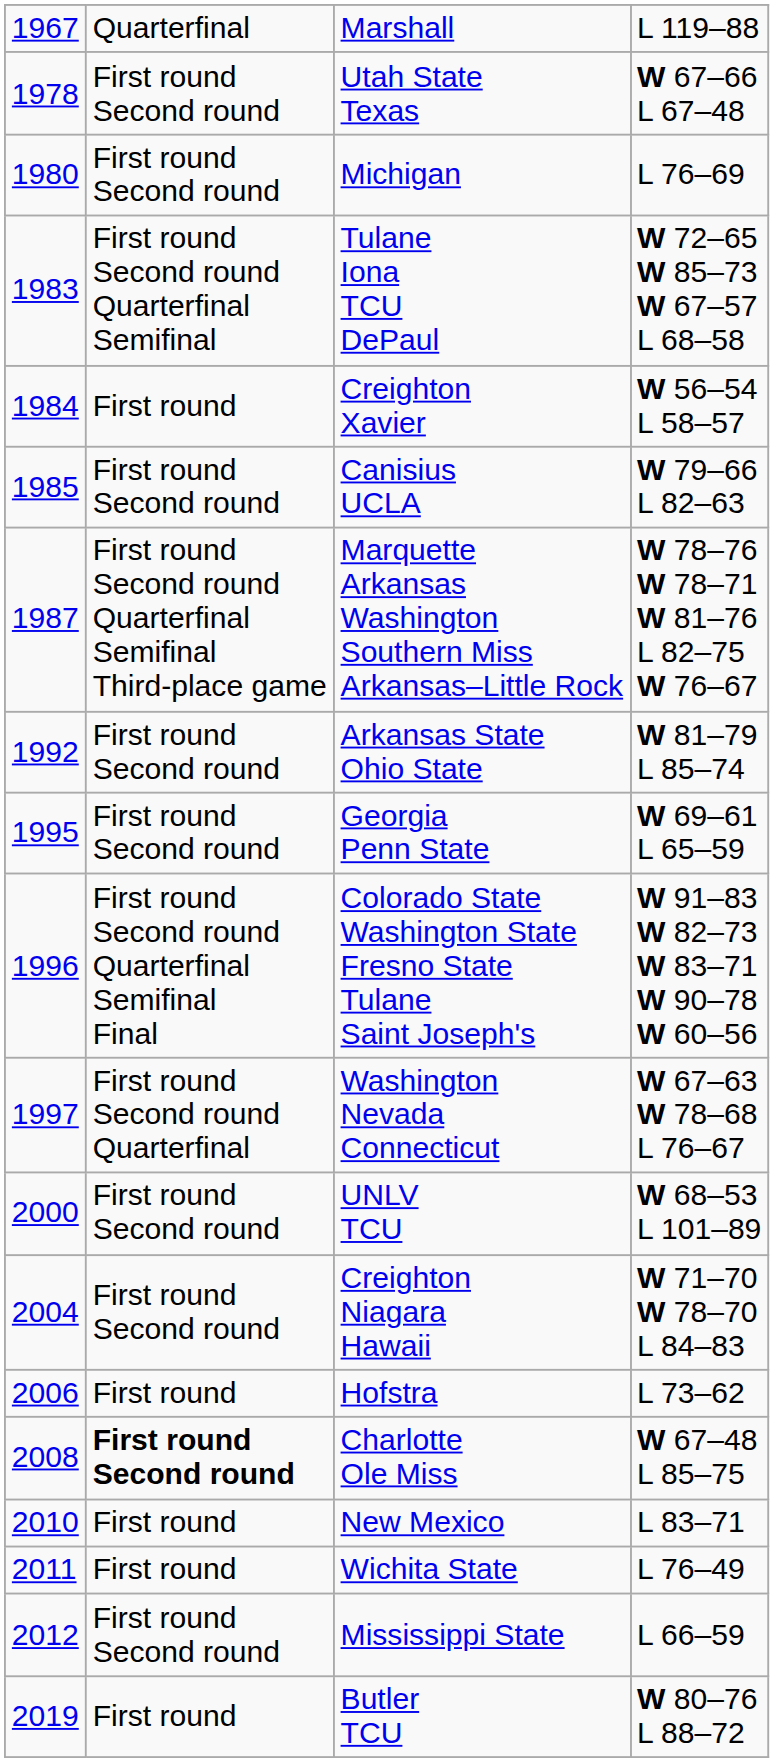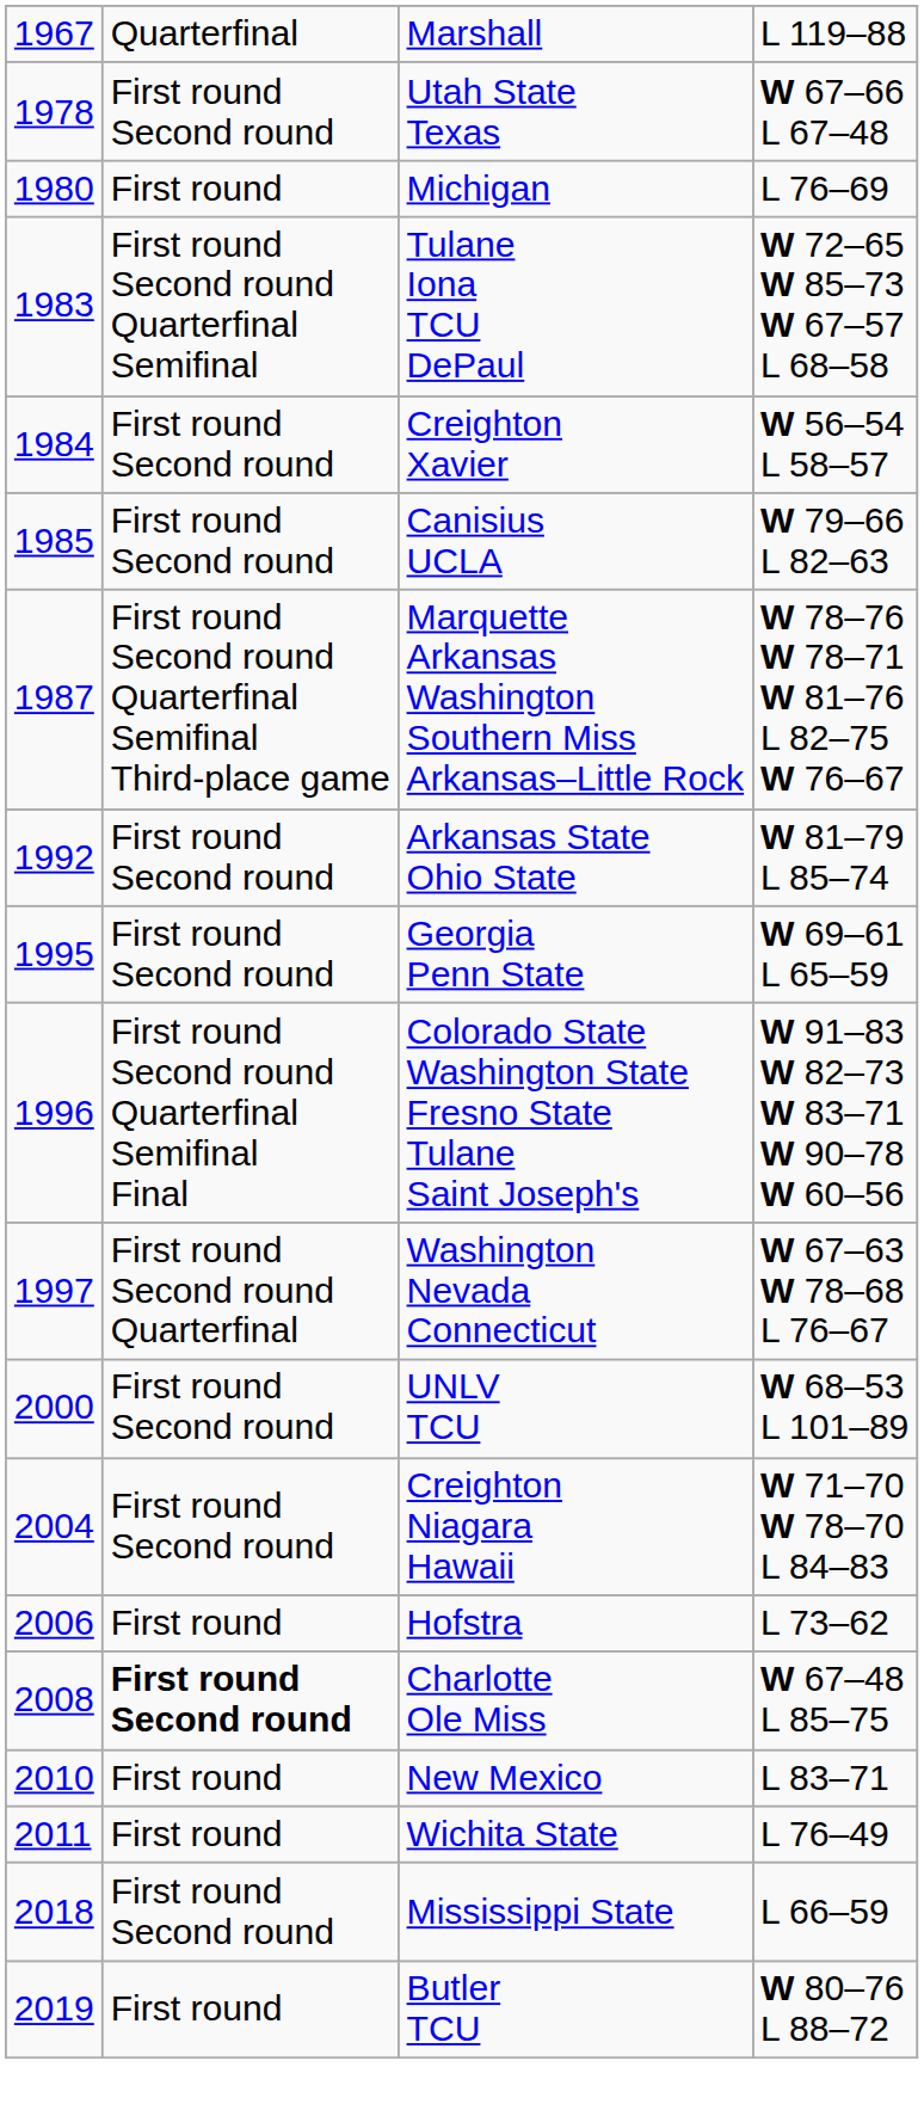Michigan | column 2: First round Second round -> First round
Creighton Xavier | column 2: First round -> First round Second round
Mississippi State | column 1: 2012 -> 2018
